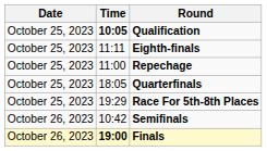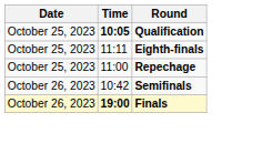- row: October 25, 2023 | 18:05 | Quarterfinals
- row: October 25, 2023 | 19:29 | Race For 5th-8th Places
